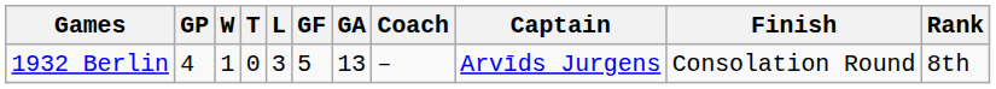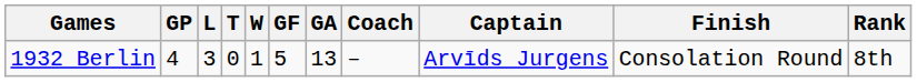columns swapped: W <-> L
